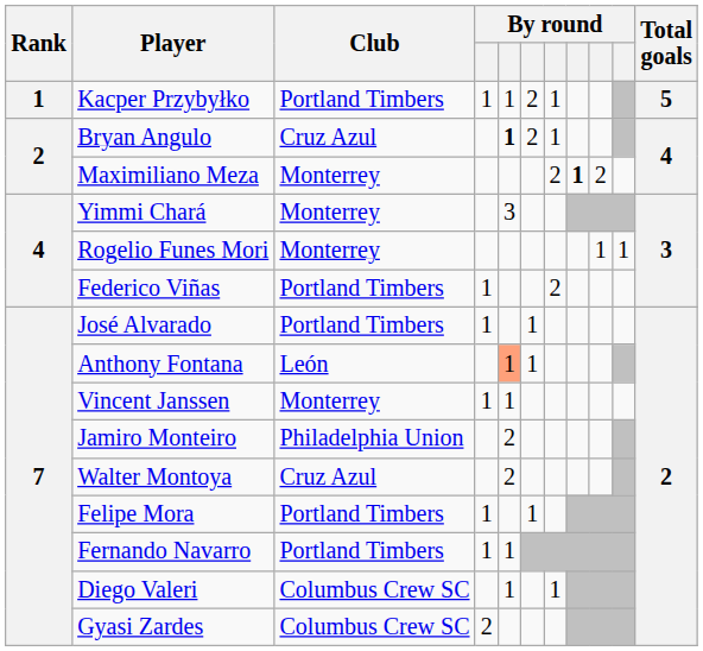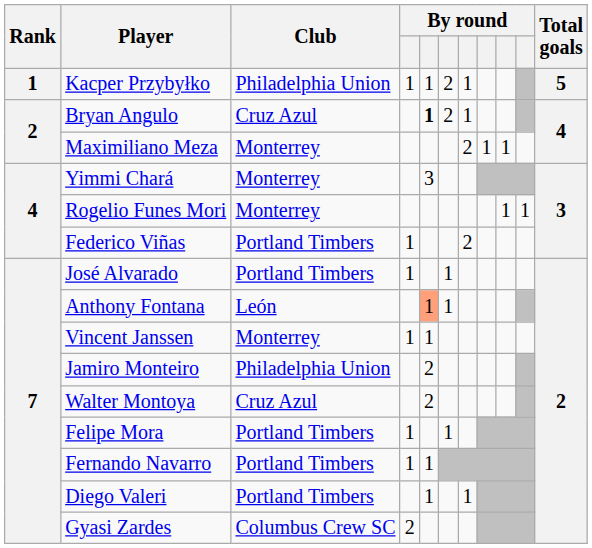Kacper Przybyłko | Club: Portland Timbers -> Philadelphia Union
Maximiliano Meza | column 8: bold -> normal
Maximiliano Meza | column 9: 2 -> 1
Diego Valeri | Club: Columbus Crew SC -> Portland Timbers
